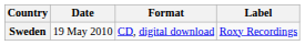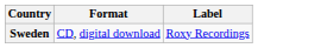- column: Date | 19 May 2010
